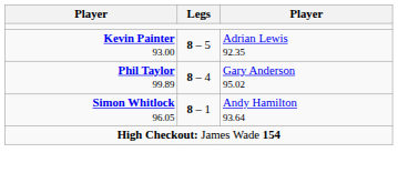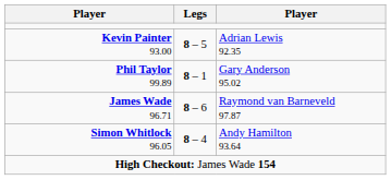Phil Taylor 99.89 | Legs: 8 – 4 -> 8 – 1
+ row: James Wade 96.71 | 8 – 6 | Raymond van Barneveld 97.87
Simon Whitlock 96.05 | Legs: 8 – 1 -> 8 – 4
